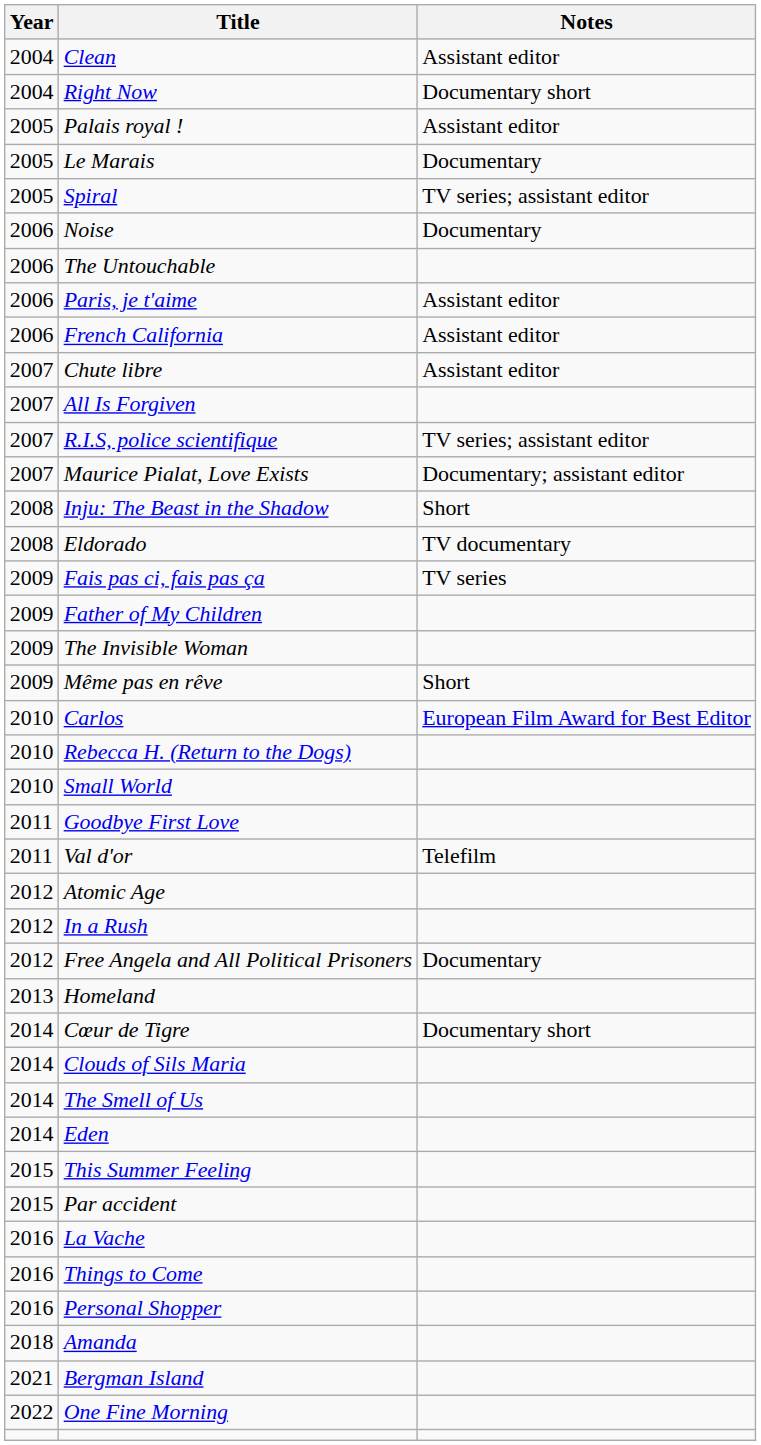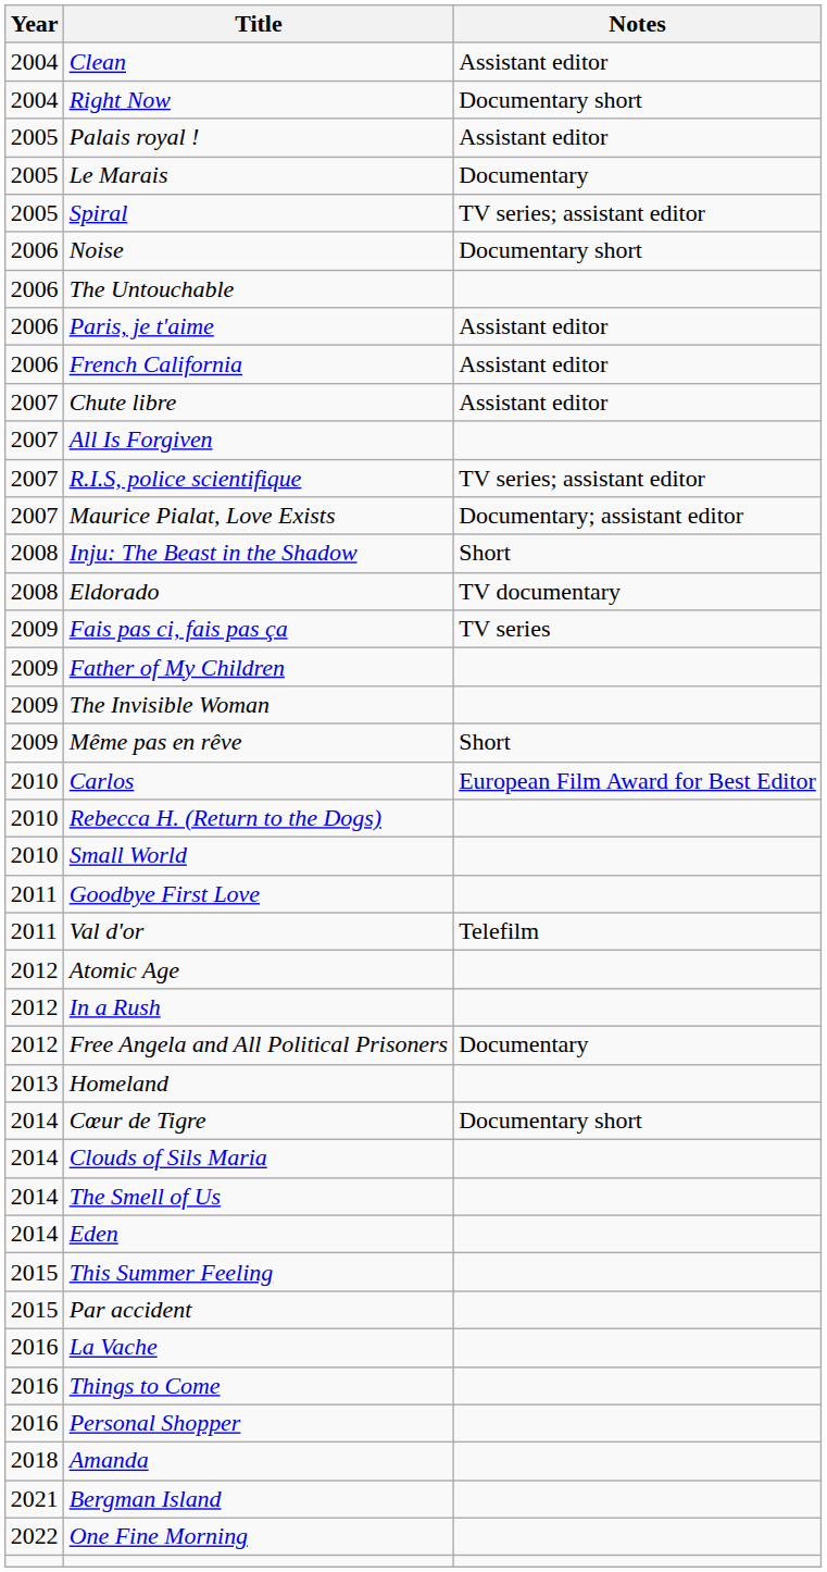Noise | Notes: Documentary -> Documentary short
